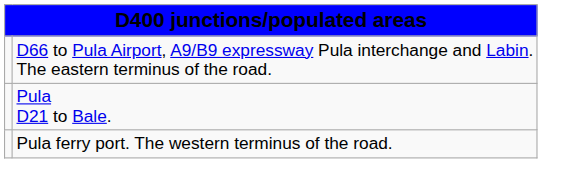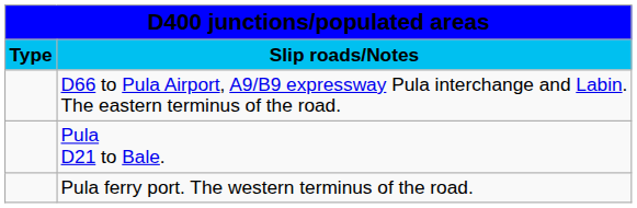+ row: Type | Slip roads/Notes
